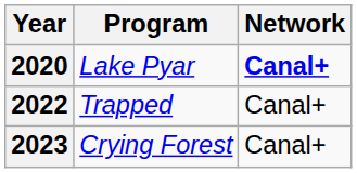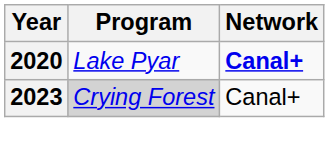- row: 2022 | Trapped | Canal+
2023 | Program: no background -> lightgrey background
